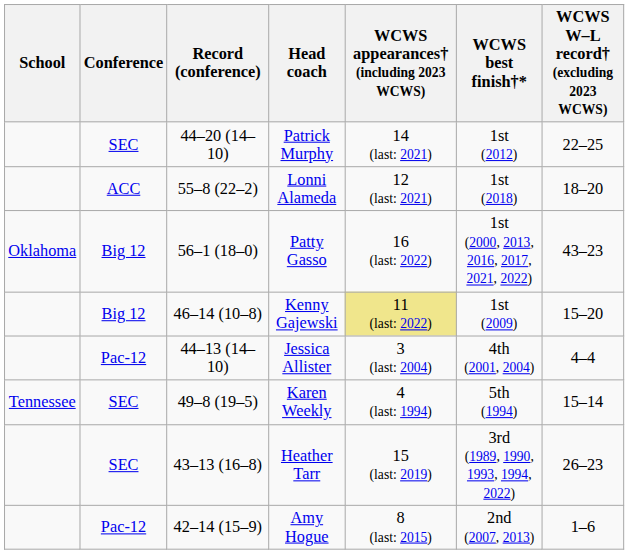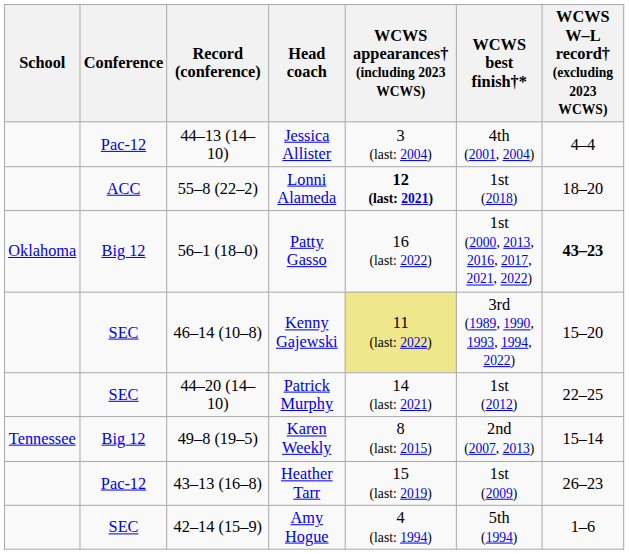rows swapped: Patrick Murphy <-> Jessica Allister
Lonni Alameda | WCWS appearances† (including 2023 WCWS): normal -> bold
Patty Gasso | WCWS W–L record† (excluding 2023 WCWS): normal -> bold
Kenny Gajewski | Conference: Big 12 -> SEC
Kenny Gajewski | WCWS best finish†*: 1st (2009) -> 3rd (1989, 1990, 1993, 1994, 2022)
Karen Weekly | Conference: SEC -> Big 12
Karen Weekly | WCWS appearances† (including 2023 WCWS): 4 (last: 1994) -> 8 (last: 2015)
Karen Weekly | WCWS best finish†*: 5th (1994) -> 2nd (2007, 2013)
Heather Tarr | Conference: SEC -> Pac-12
Heather Tarr | WCWS best finish†*: 3rd (1989, 1990, 1993, 1994, 2022) -> 1st (2009)
Amy Hogue | Conference: Pac-12 -> SEC
Amy Hogue | WCWS appearances† (including 2023 WCWS): 8 (last: 2015) -> 4 (last: 1994)
Amy Hogue | WCWS best finish†*: 2nd (2007, 2013) -> 5th (1994)
